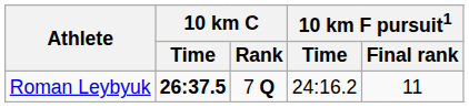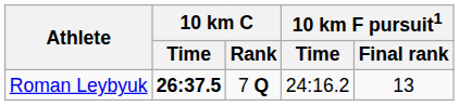Roman Leybyuk | 10 km F pursuit1 / Final rank: 11 -> 13
